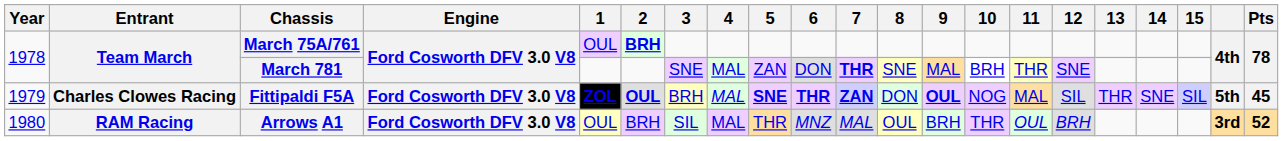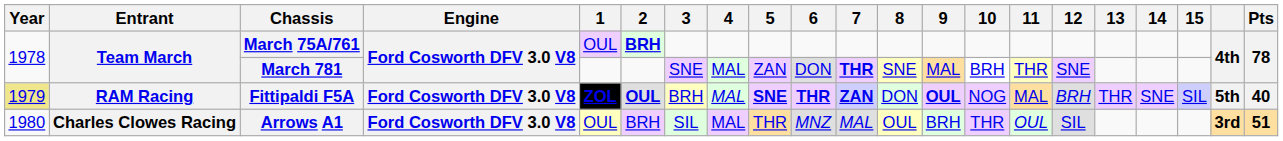Fittipaldi F5A | Year: no background -> khaki background
Fittipaldi F5A | Entrant: Charles Clowes Racing -> RAM Racing
Fittipaldi F5A | 12: SIL -> BRH
Fittipaldi F5A | Pts: 45 -> 40
Arrows A1 | Entrant: RAM Racing -> Charles Clowes Racing
Arrows A1 | 12: BRH -> SIL
Arrows A1 | Pts: 52 -> 51
